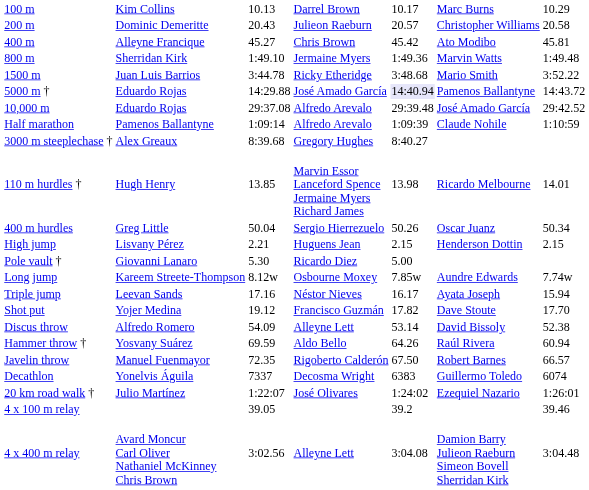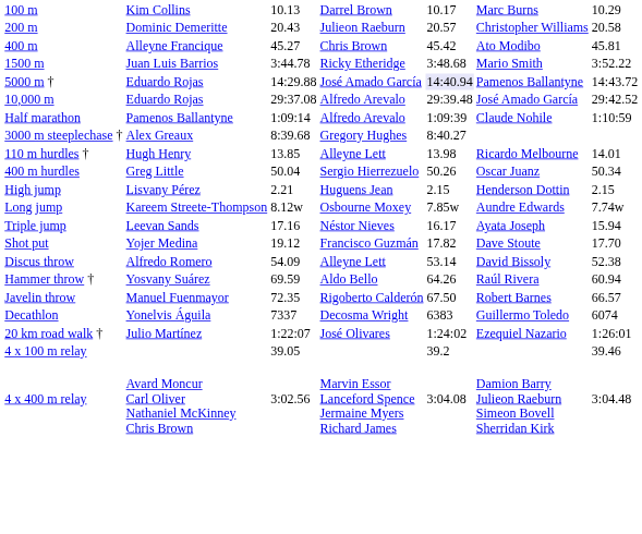- row: 800 m | Sherridan Kirk | 1:49.10 | Jermaine Myers | 1:49.36 | Marvin Watts | 1:49.48
110 m hurdles † | column 4: Marvin Essor Lanceford Spence Jermaine Myers Richard James -> Alleyne Lett
- row: Pole vault † | Giovanni Lanaro | 5.30 | Ricardo Diez | 5.00
4 x 400 m relay | column 4: Alleyne Lett -> Marvin Essor Lanceford Spence Jermaine Myers Richard James
